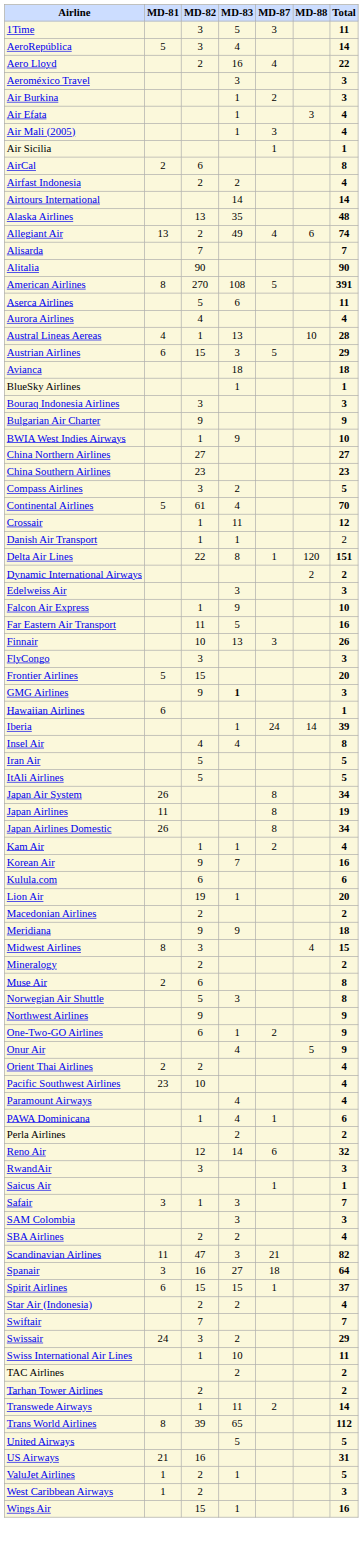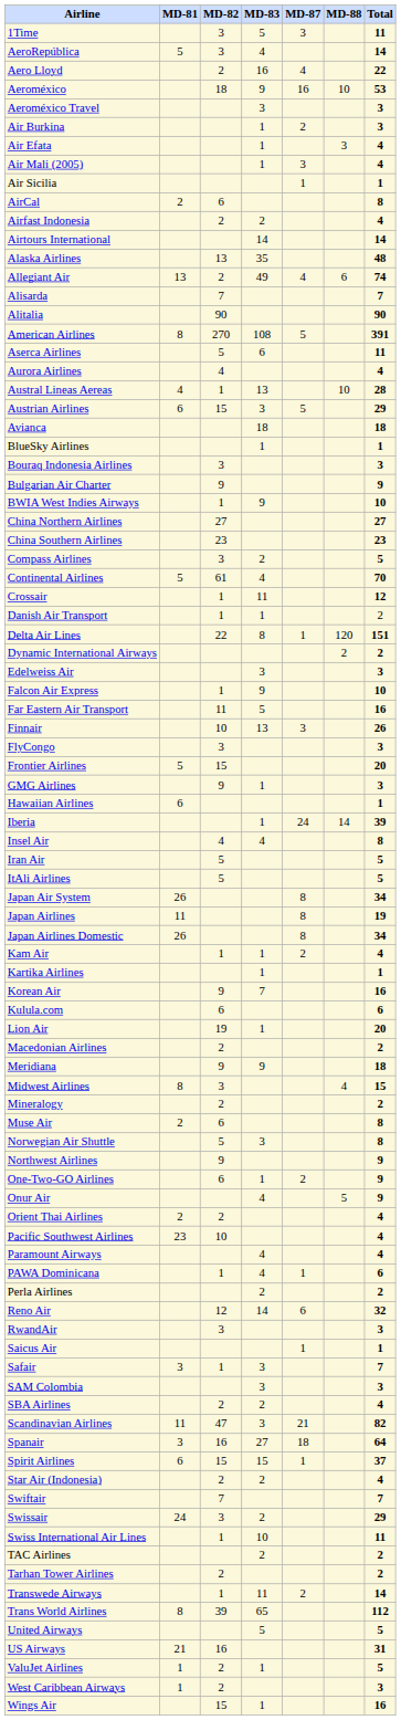+ row: Aeroméxico | 18 | 9 | 16 | 10 | 53
GMG Airlines | MD-83: bold -> normal
+ row: Kartika Airlines | 1 | 1
